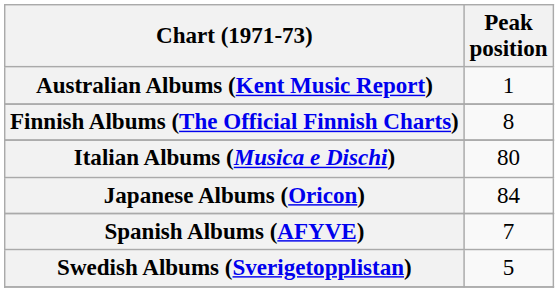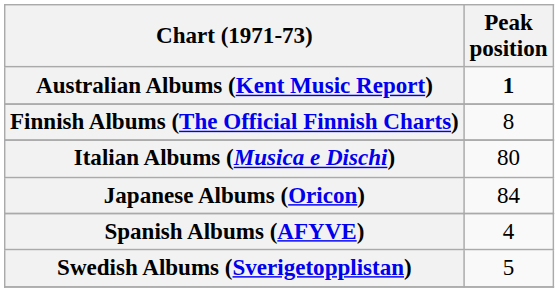Australian Albums (Kent Music Report) | Peak position: normal -> bold
Spanish Albums (AFYVE) | Peak position: 7 -> 4
